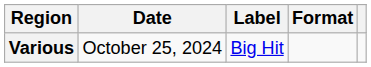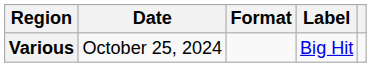columns swapped: Format <-> Label
